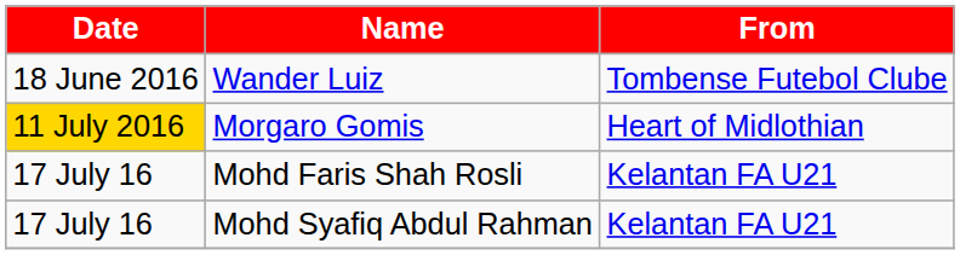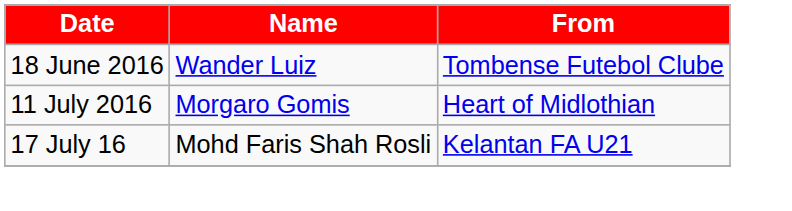Morgaro Gomis | Date: gold background -> no background
- row: 17 July 16 | Mohd Syafiq Abdul Rahman | Kelantan FA U21
